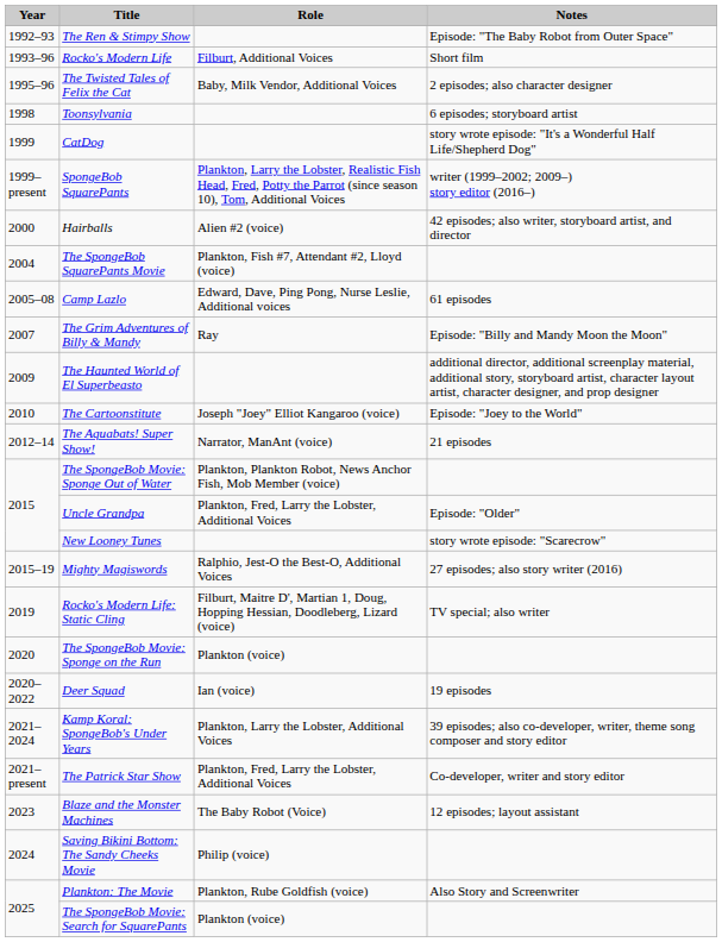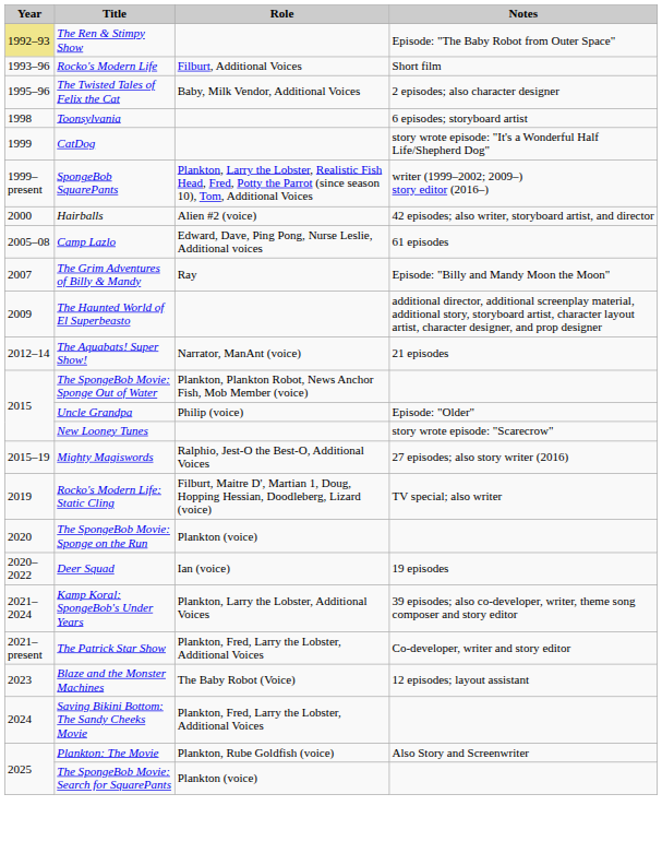The Ren & Stimpy Show | Year: no background -> khaki background
- row: 2004 | The SpongeBob SquarePants Movie | Plankton, Fish #7, Attendant #2, Lloyd (voice)
- row: 2010 | The Cartoonstitute | Joseph "Joey" Elliot Kangaroo (voice) | Episode: "Joey to the World"
Uncle Grandpa | Role: Plankton, Fred, Larry the Lobster, Additional Voices -> Philip (voice)
Saving Bikini Bottom: The Sandy Cheeks Movie | Role: Philip (voice) -> Plankton, Fred, Larry the Lobster, Additional Voices
